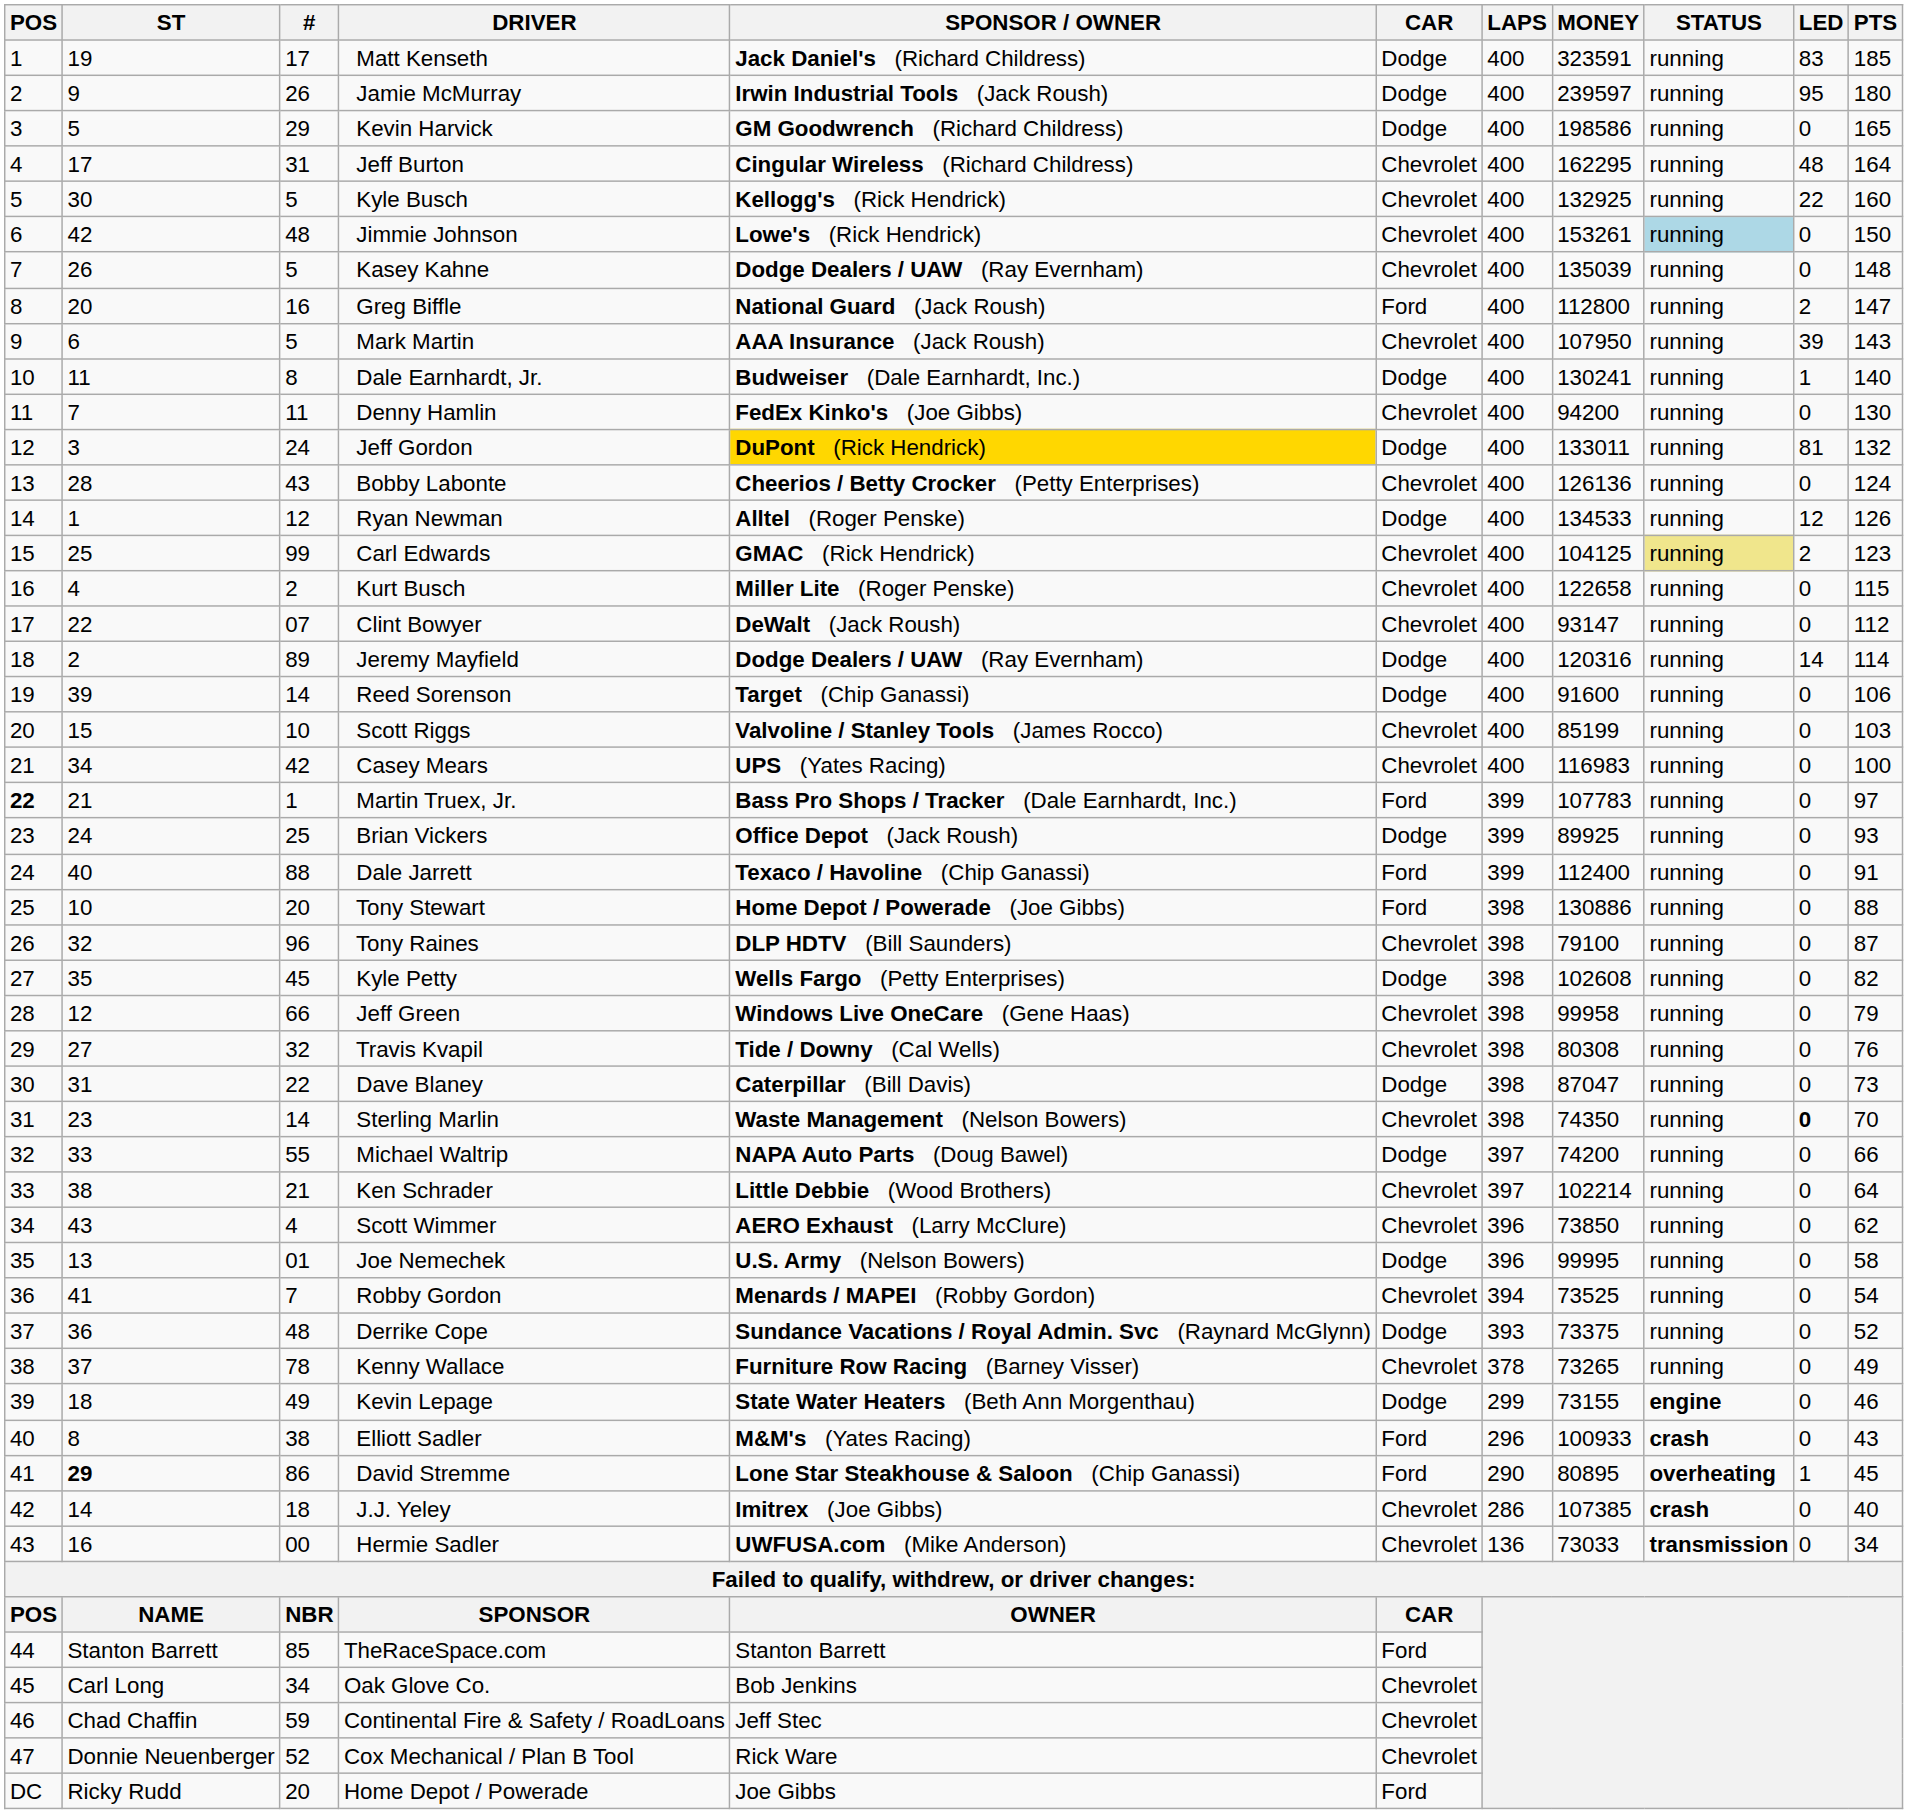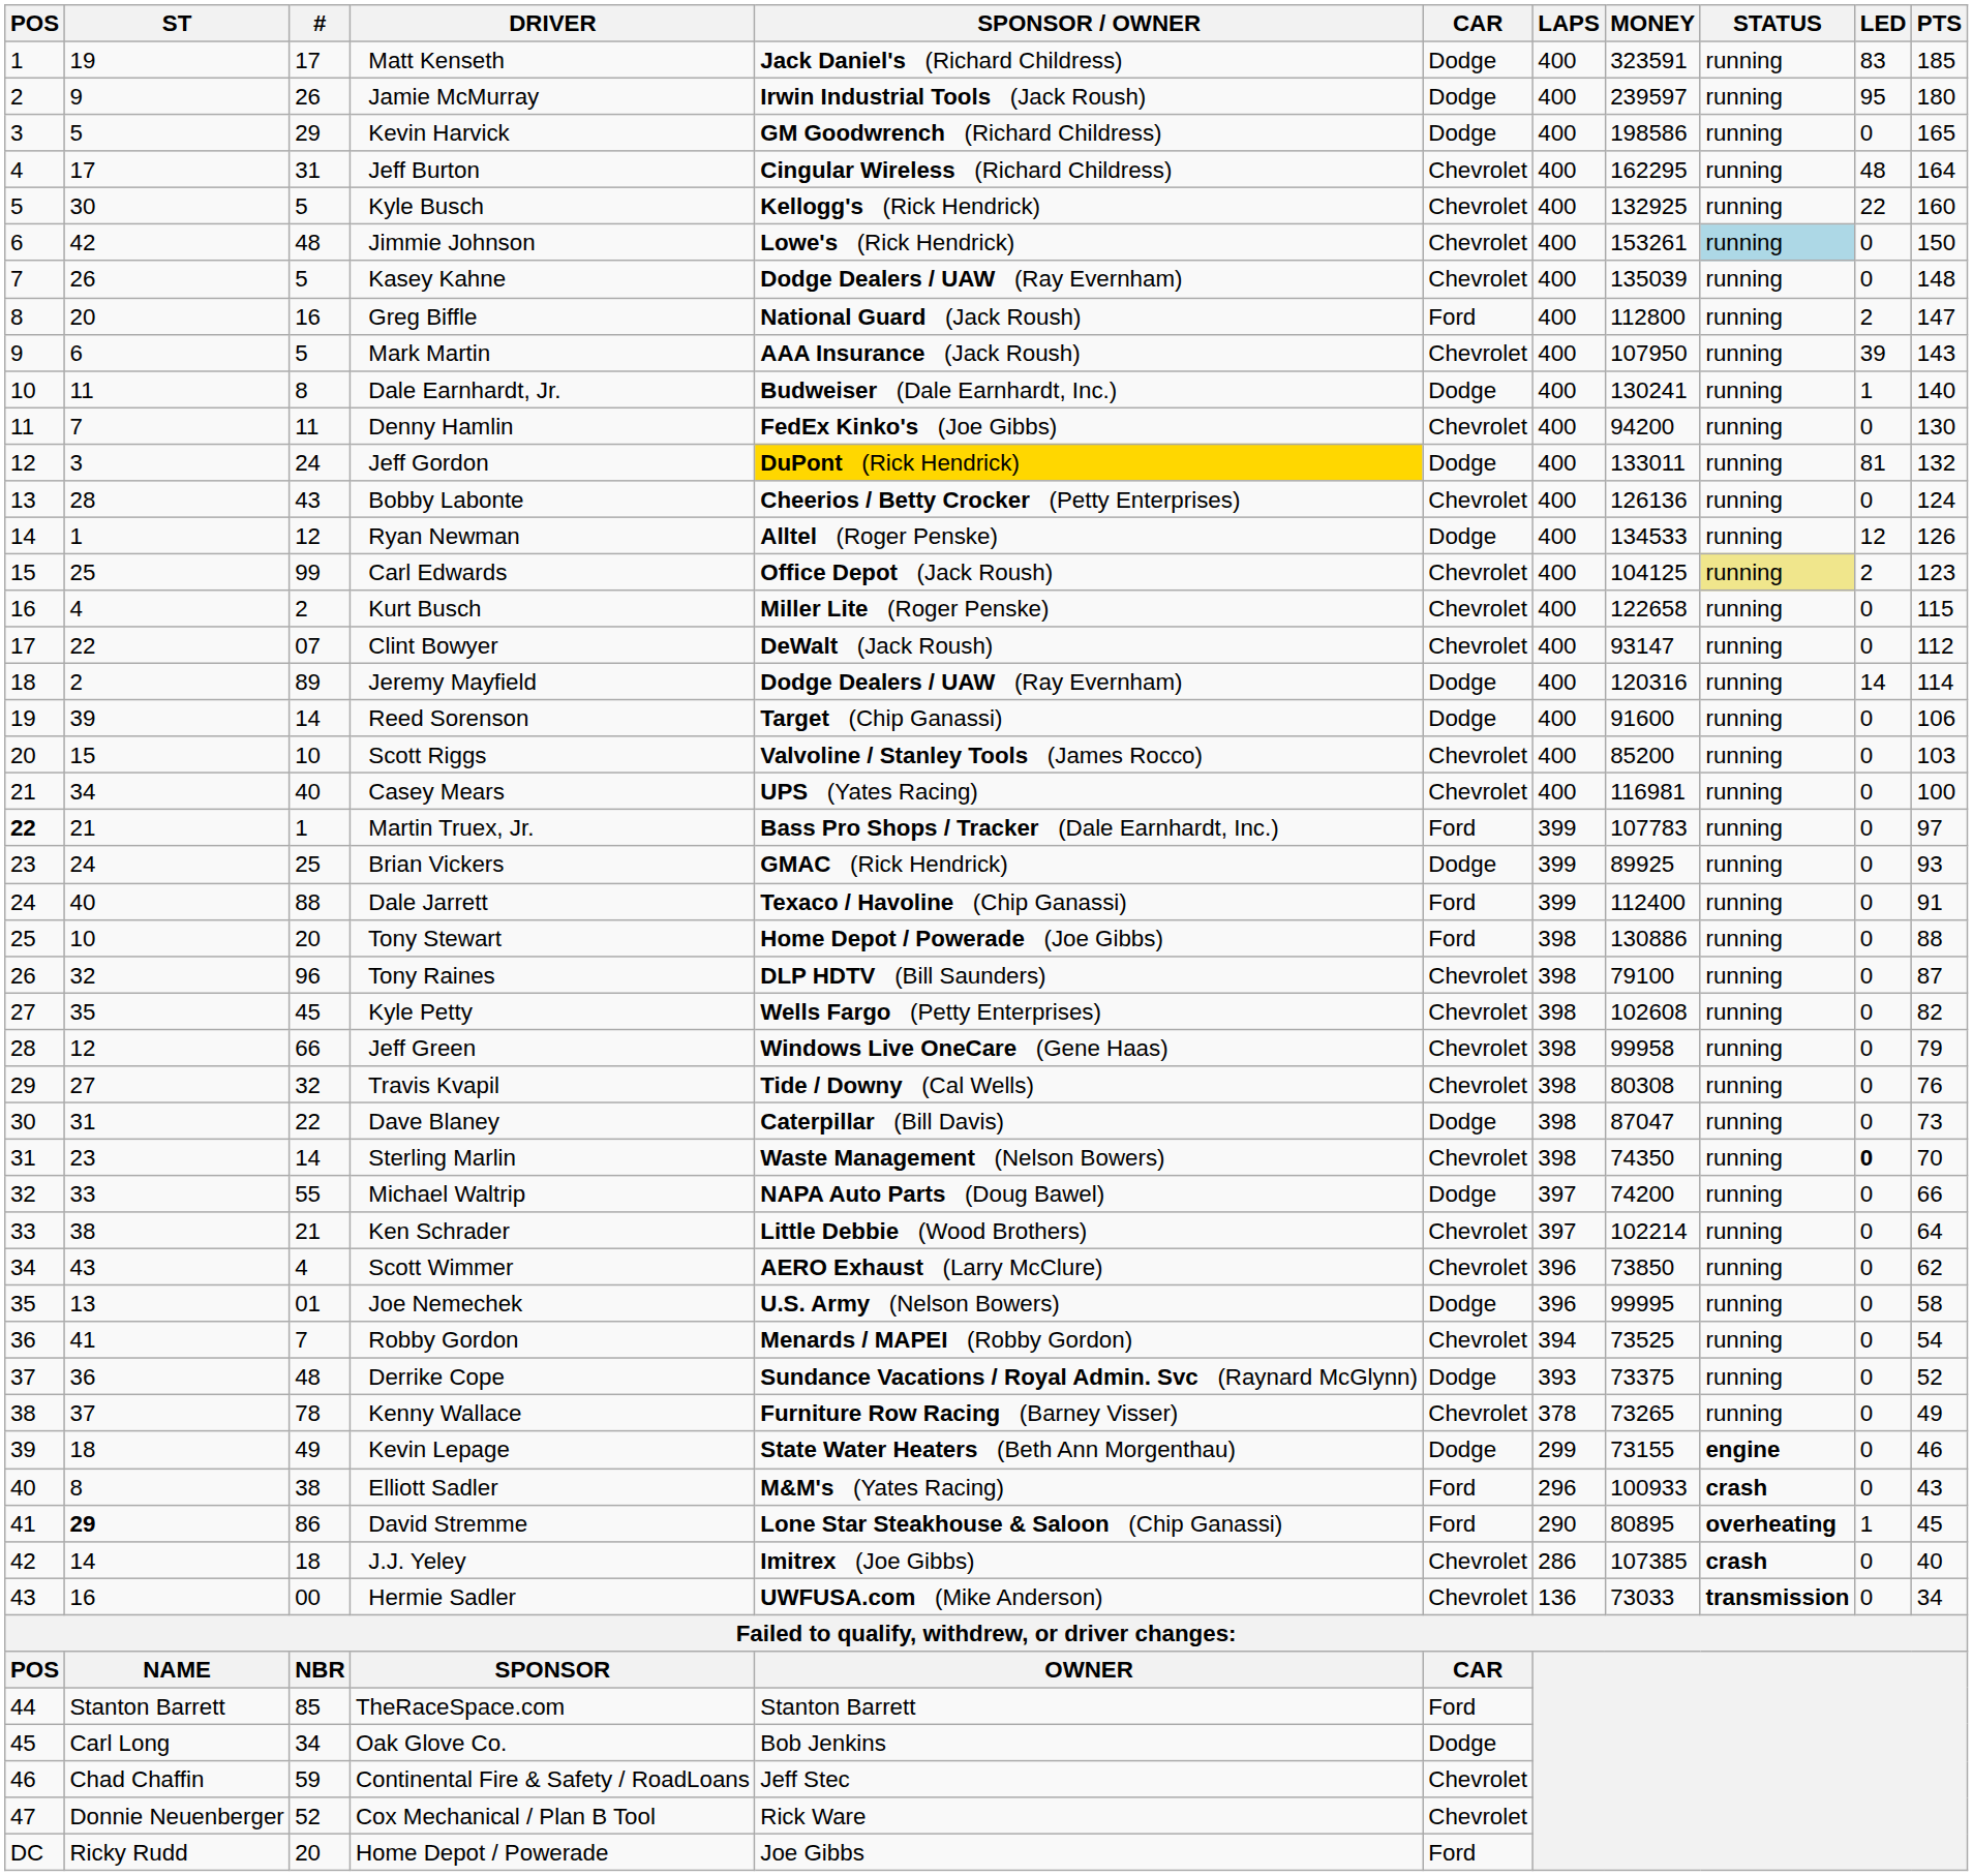Carl Edwards | SPONSOR / OWNER: GMAC (Rick Hendrick) -> Office Depot (Jack Roush)
Scott Riggs | MONEY: 85199 -> 85200
Casey Mears | #: 42 -> 40
Casey Mears | MONEY: 116983 -> 116981
Brian Vickers | SPONSOR / OWNER: Office Depot (Jack Roush) -> GMAC (Rick Hendrick)
Kyle Petty | CAR: Dodge -> Chevrolet
Oak Glove Co. | CAR: Chevrolet -> Dodge
